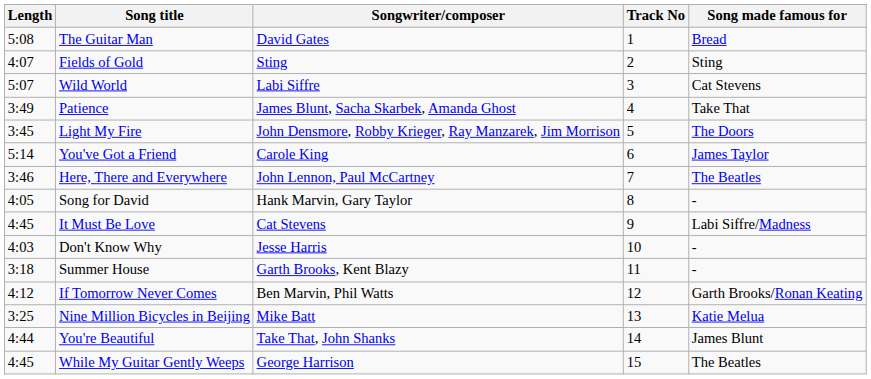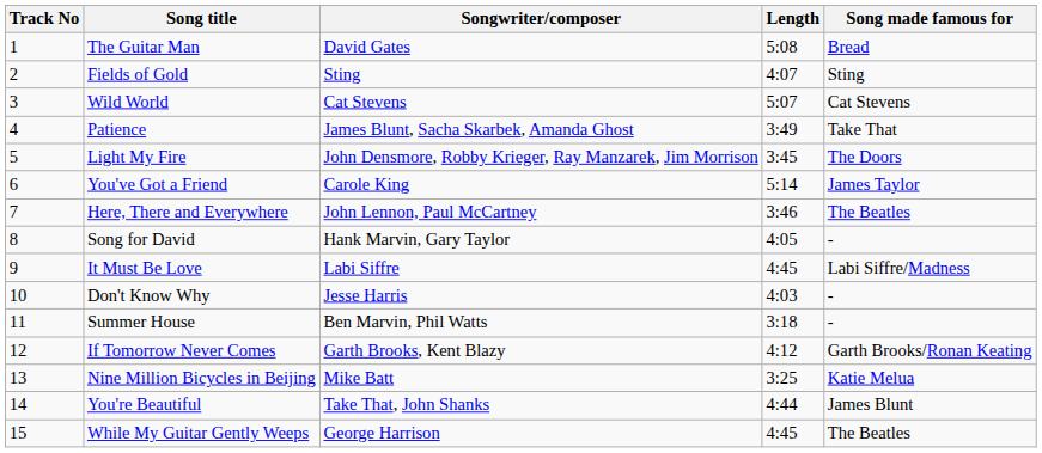columns swapped: Track No <-> Length
Wild World | Songwriter/composer: Labi Siffre -> Cat Stevens
It Must Be Love | Songwriter/composer: Cat Stevens -> Labi Siffre
Summer House | Songwriter/composer: Garth Brooks, Kent Blazy -> Ben Marvin, Phil Watts
If Tomorrow Never Comes | Songwriter/composer: Ben Marvin, Phil Watts -> Garth Brooks, Kent Blazy
